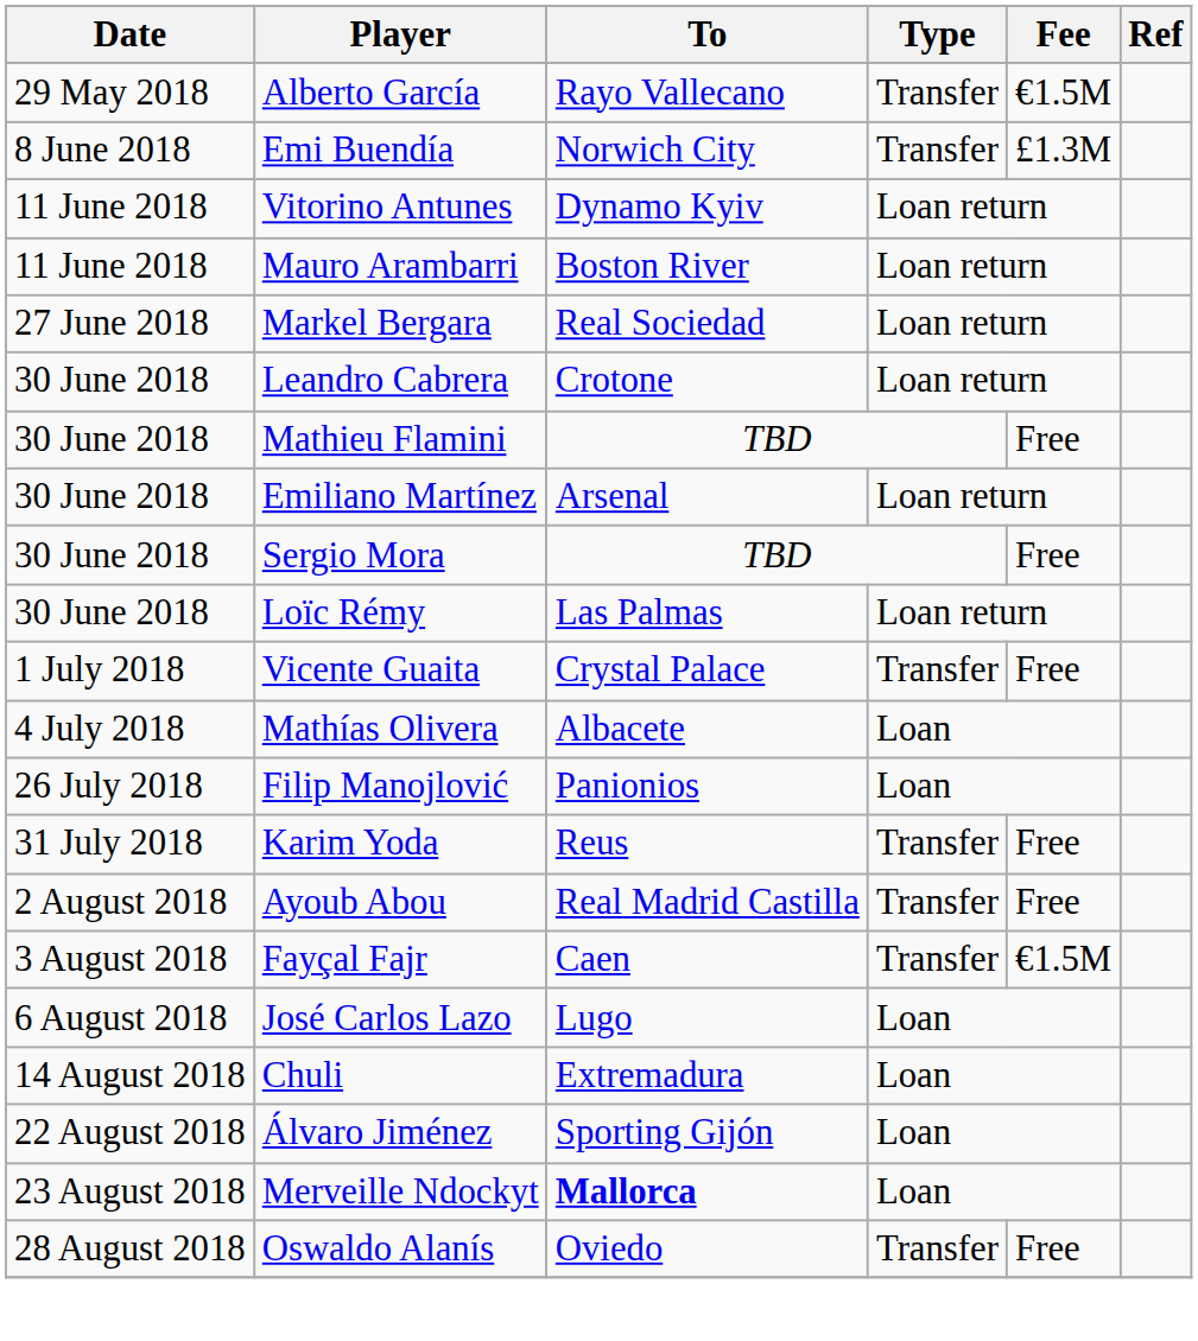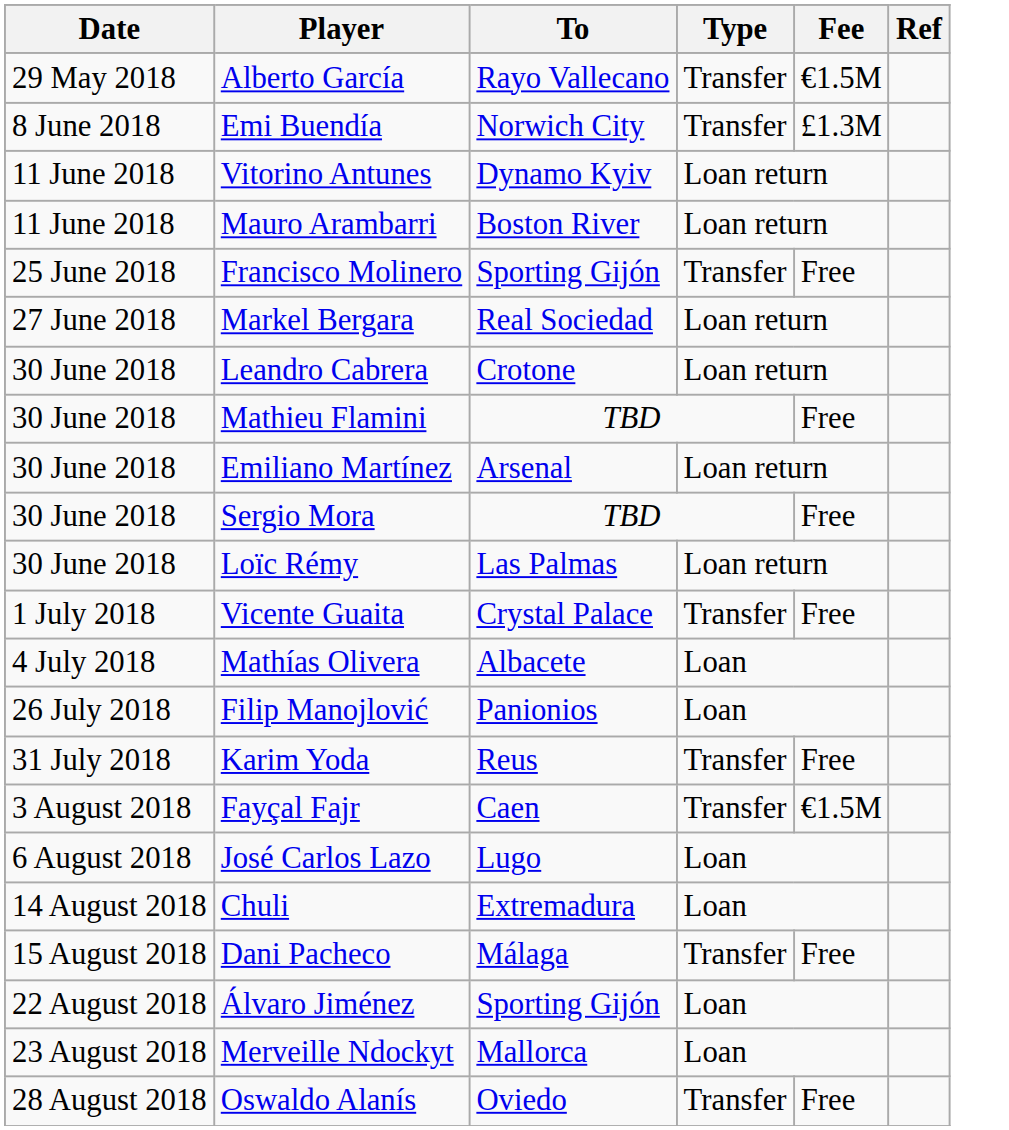+ row: 25 June 2018 | Francisco Molinero | Sporting Gijón | Transfer | Free
- row: 2 August 2018 | Ayoub Abou | Real Madrid Castilla | Transfer | Free
+ row: 15 August 2018 | Dani Pacheco | Málaga | Transfer | Free
Merveille Ndockyt | To: bold -> normal
